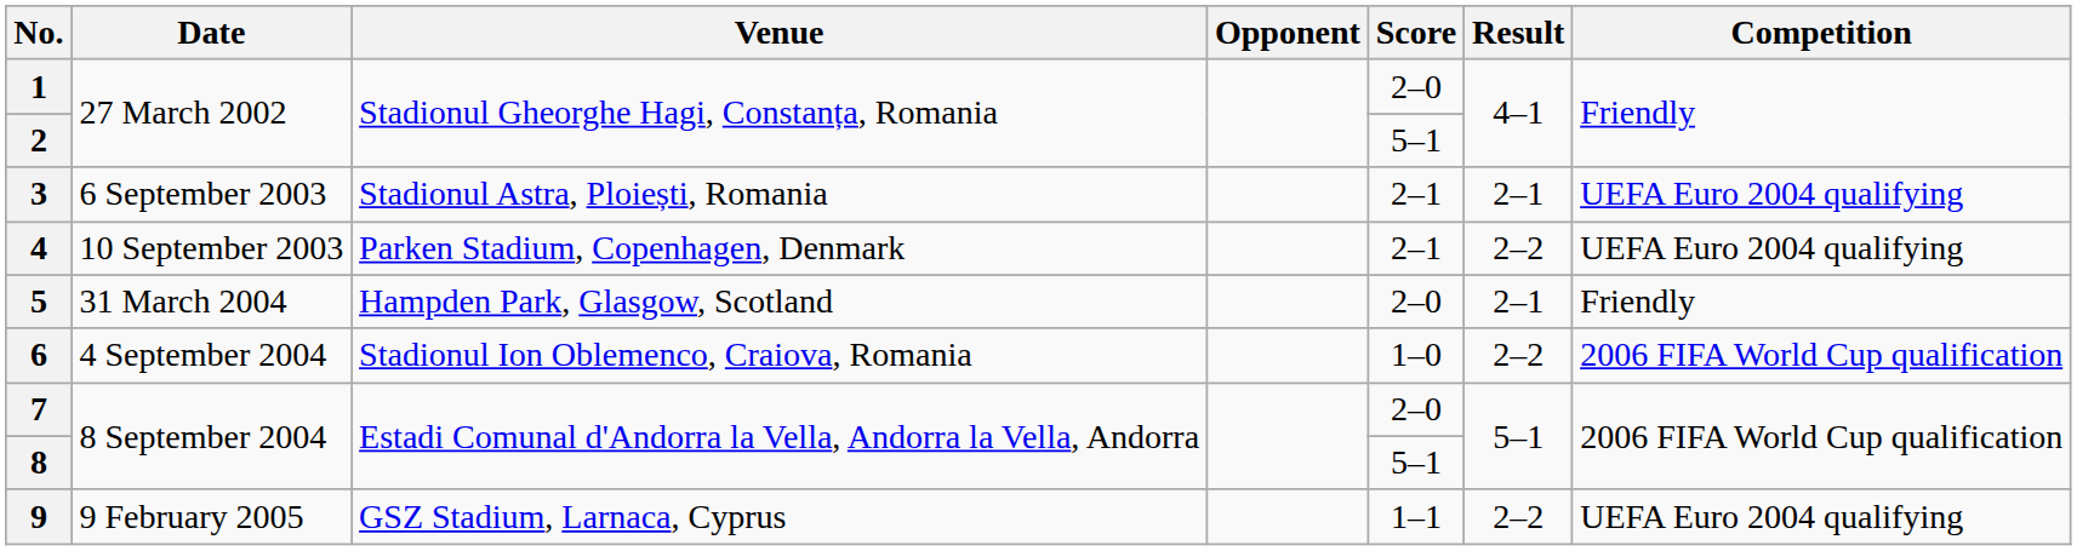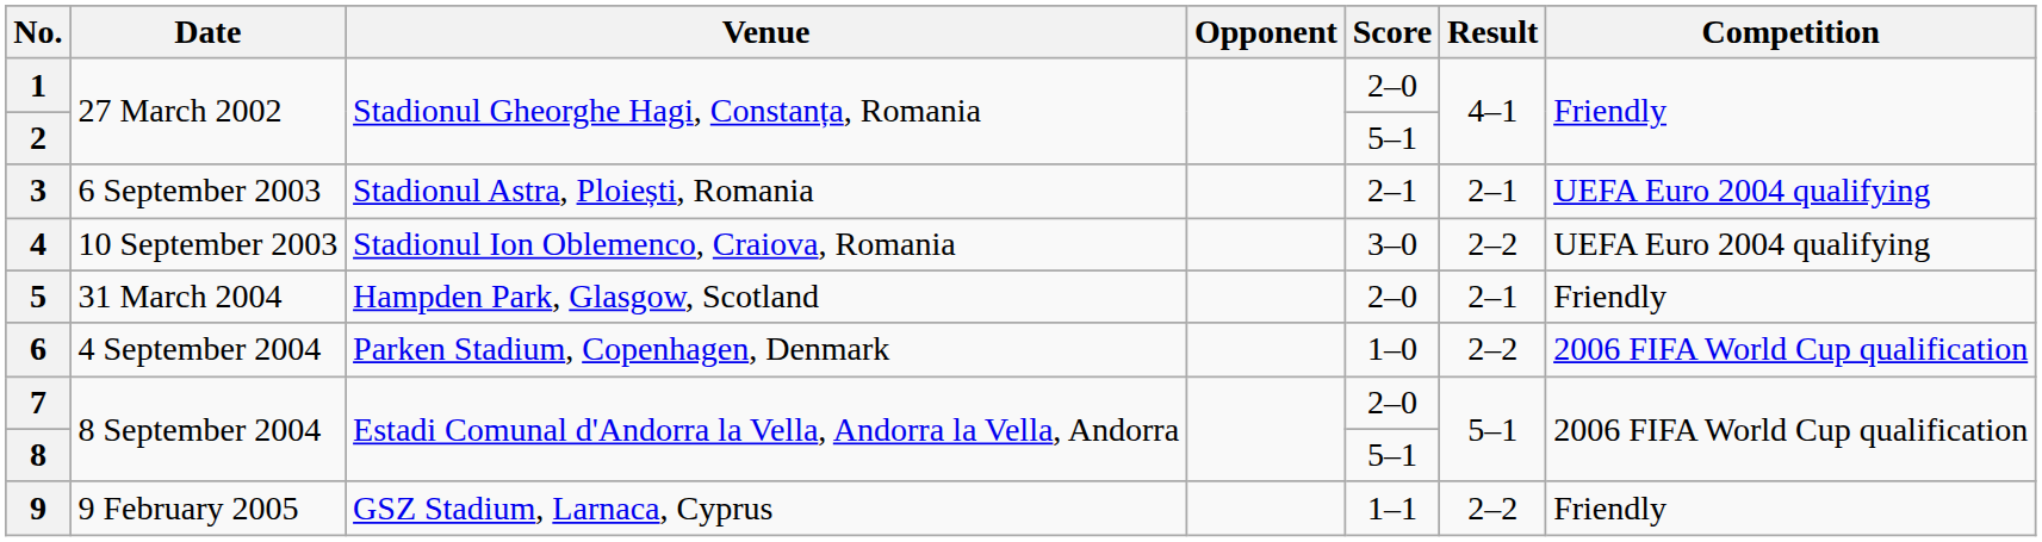4 | Venue: Parken Stadium, Copenhagen, Denmark -> Stadionul Ion Oblemenco, Craiova, Romania
4 | Score: 2–1 -> 3–0
6 | Venue: Stadionul Ion Oblemenco, Craiova, Romania -> Parken Stadium, Copenhagen, Denmark
9 | Competition: UEFA Euro 2004 qualifying -> Friendly
